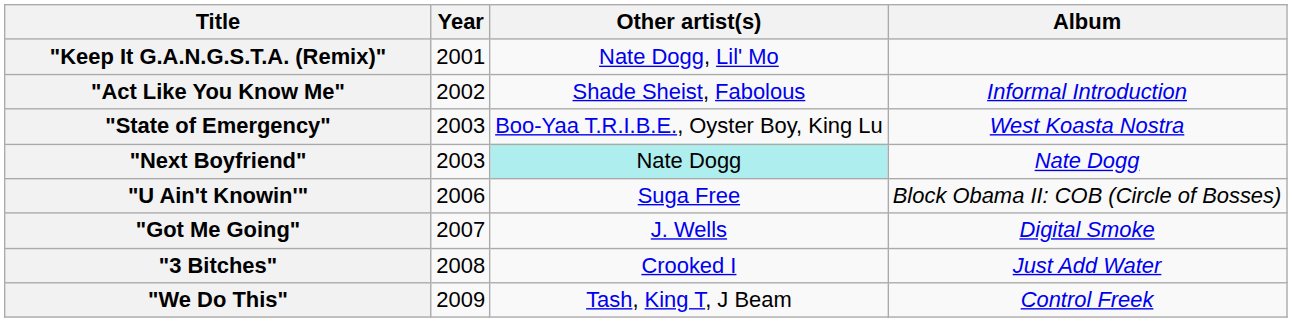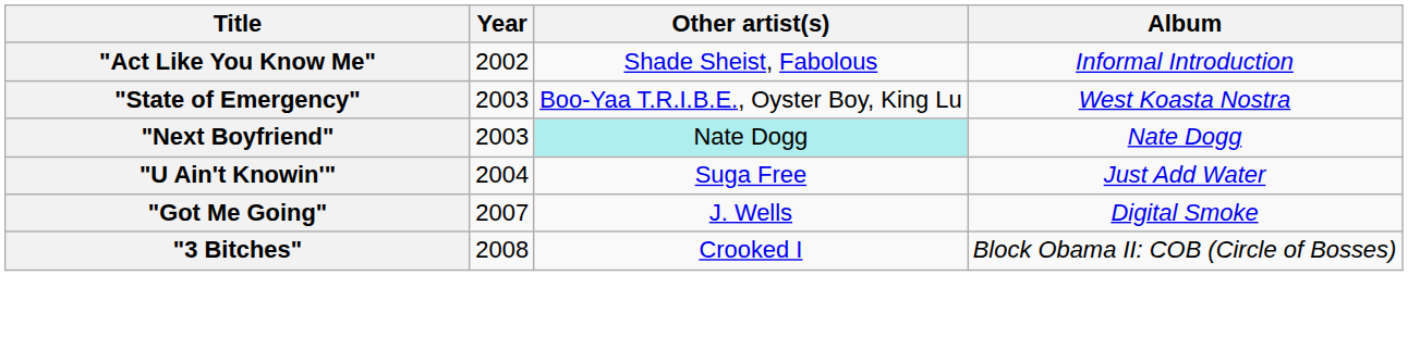- row: "Keep It G.A.N.G.S.T.A. (Remix)" | 2001 | Nate Dogg, Lil' Mo
"U Ain't Knowin'" | Year: 2006 -> 2004
"U Ain't Knowin'" | Album: Block Obama II: COB (Circle of Bosses) -> Just Add Water
"3 Bitches" | Album: Just Add Water -> Block Obama II: COB (Circle of Bosses)
- row: "We Do This" | 2009 | Tash, King T, J Beam | Control Freek
